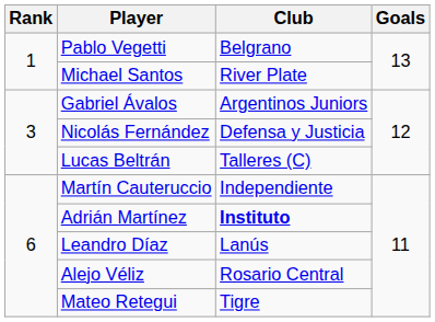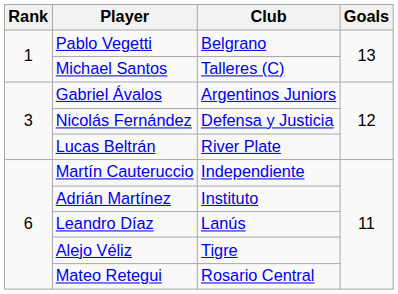Michael Santos | Club: River Plate -> Talleres (C)
Lucas Beltrán | Club: Talleres (C) -> River Plate
Adrián Martínez | Club: bold -> normal
Alejo Véliz | Club: Rosario Central -> Tigre
Mateo Retegui | Club: Tigre -> Rosario Central
